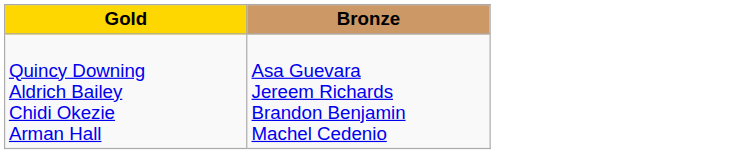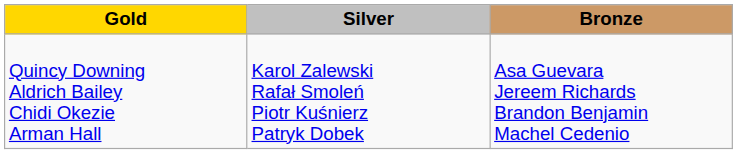+ column: Silver | Karol Zalewski Rafał Smoleń Piotr Kuśnierz Patryk Dobek
